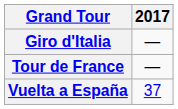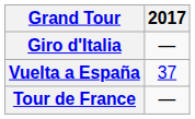rows swapped: Tour de France <-> Vuelta a España
